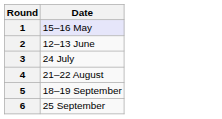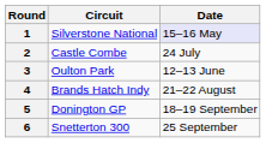+ column: Circuit | Silverstone National | Castle Combe | Oulton Park | Brands Hatch Indy | Donington GP | Snetterton 300
2 | Date: 12–13 June -> 24 July
3 | Date: 24 July -> 12–13 June
